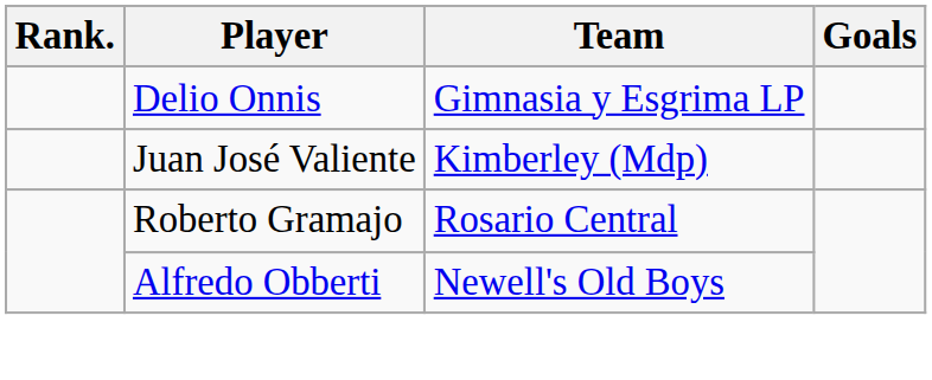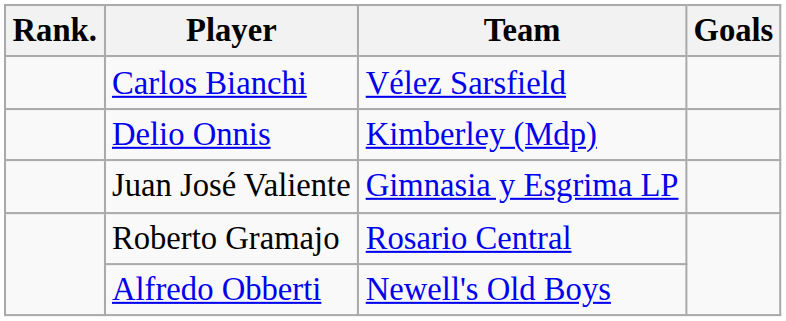+ row: Carlos Bianchi | Vélez Sarsfield
Delio Onnis | Team: Gimnasia y Esgrima LP -> Kimberley (Mdp)
Juan José Valiente | Team: Kimberley (Mdp) -> Gimnasia y Esgrima LP
